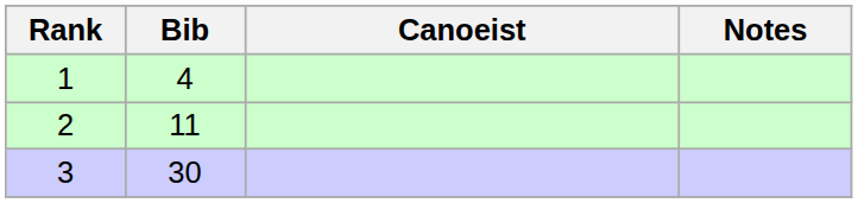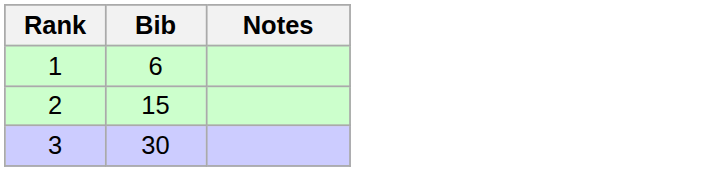- column: Canoeist
1 | Bib: 4 -> 6
2 | Bib: 11 -> 15
